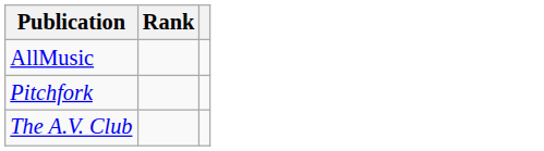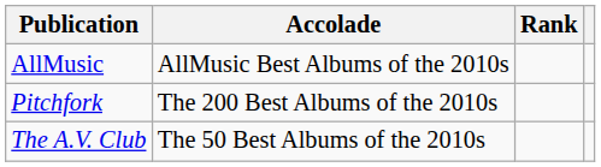+ column: Accolade | AllMusic Best Albums of the 2010s | The 200 Best Albums of the 2010s | The 50 Best Albums of the 2010s
